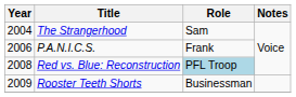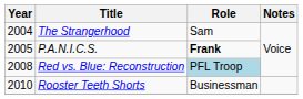P.A.N.I.C.S. | Year: 2006 -> 2005
P.A.N.I.C.S. | Role: normal -> bold
Rooster Teeth Shorts | Year: 2009 -> 2010
